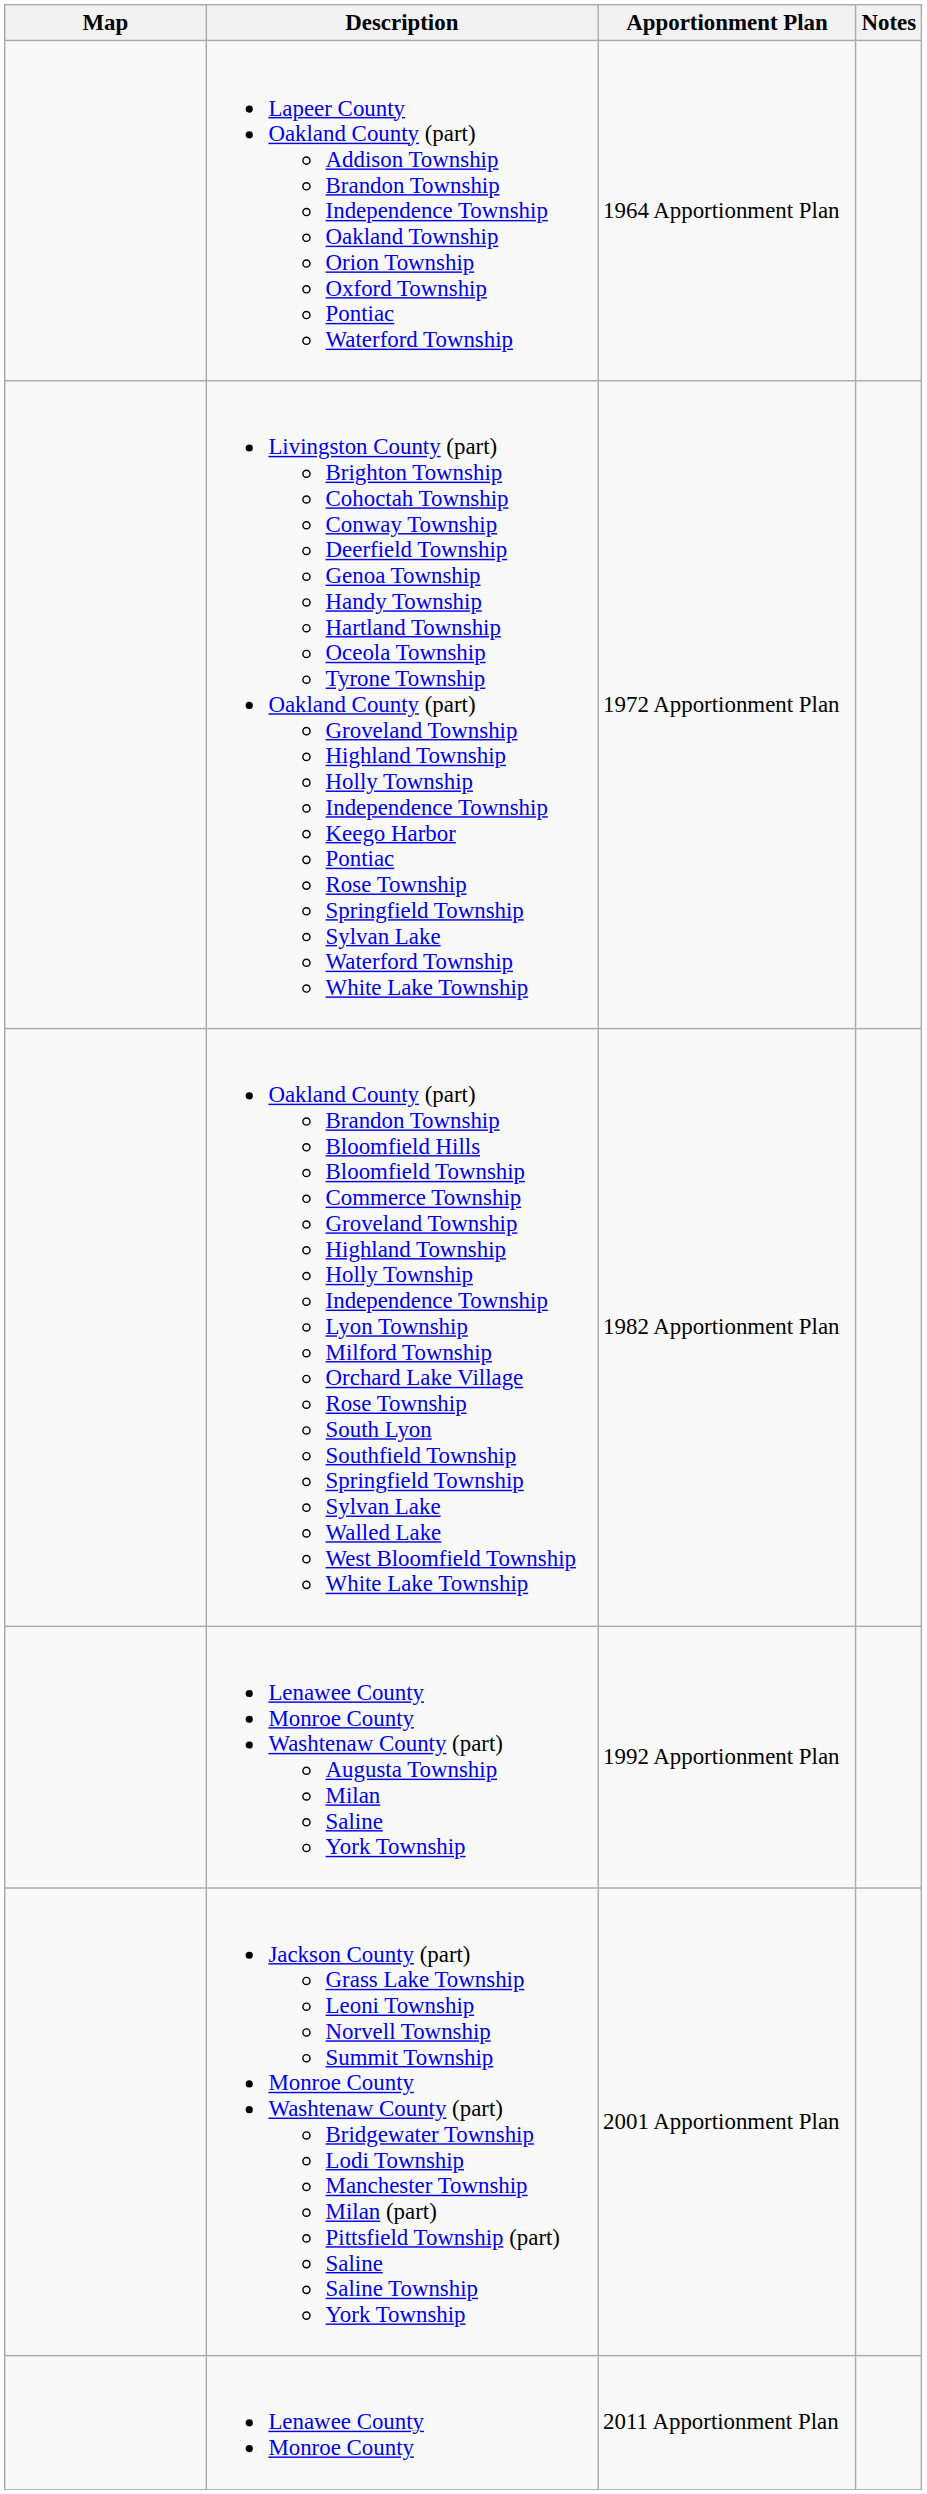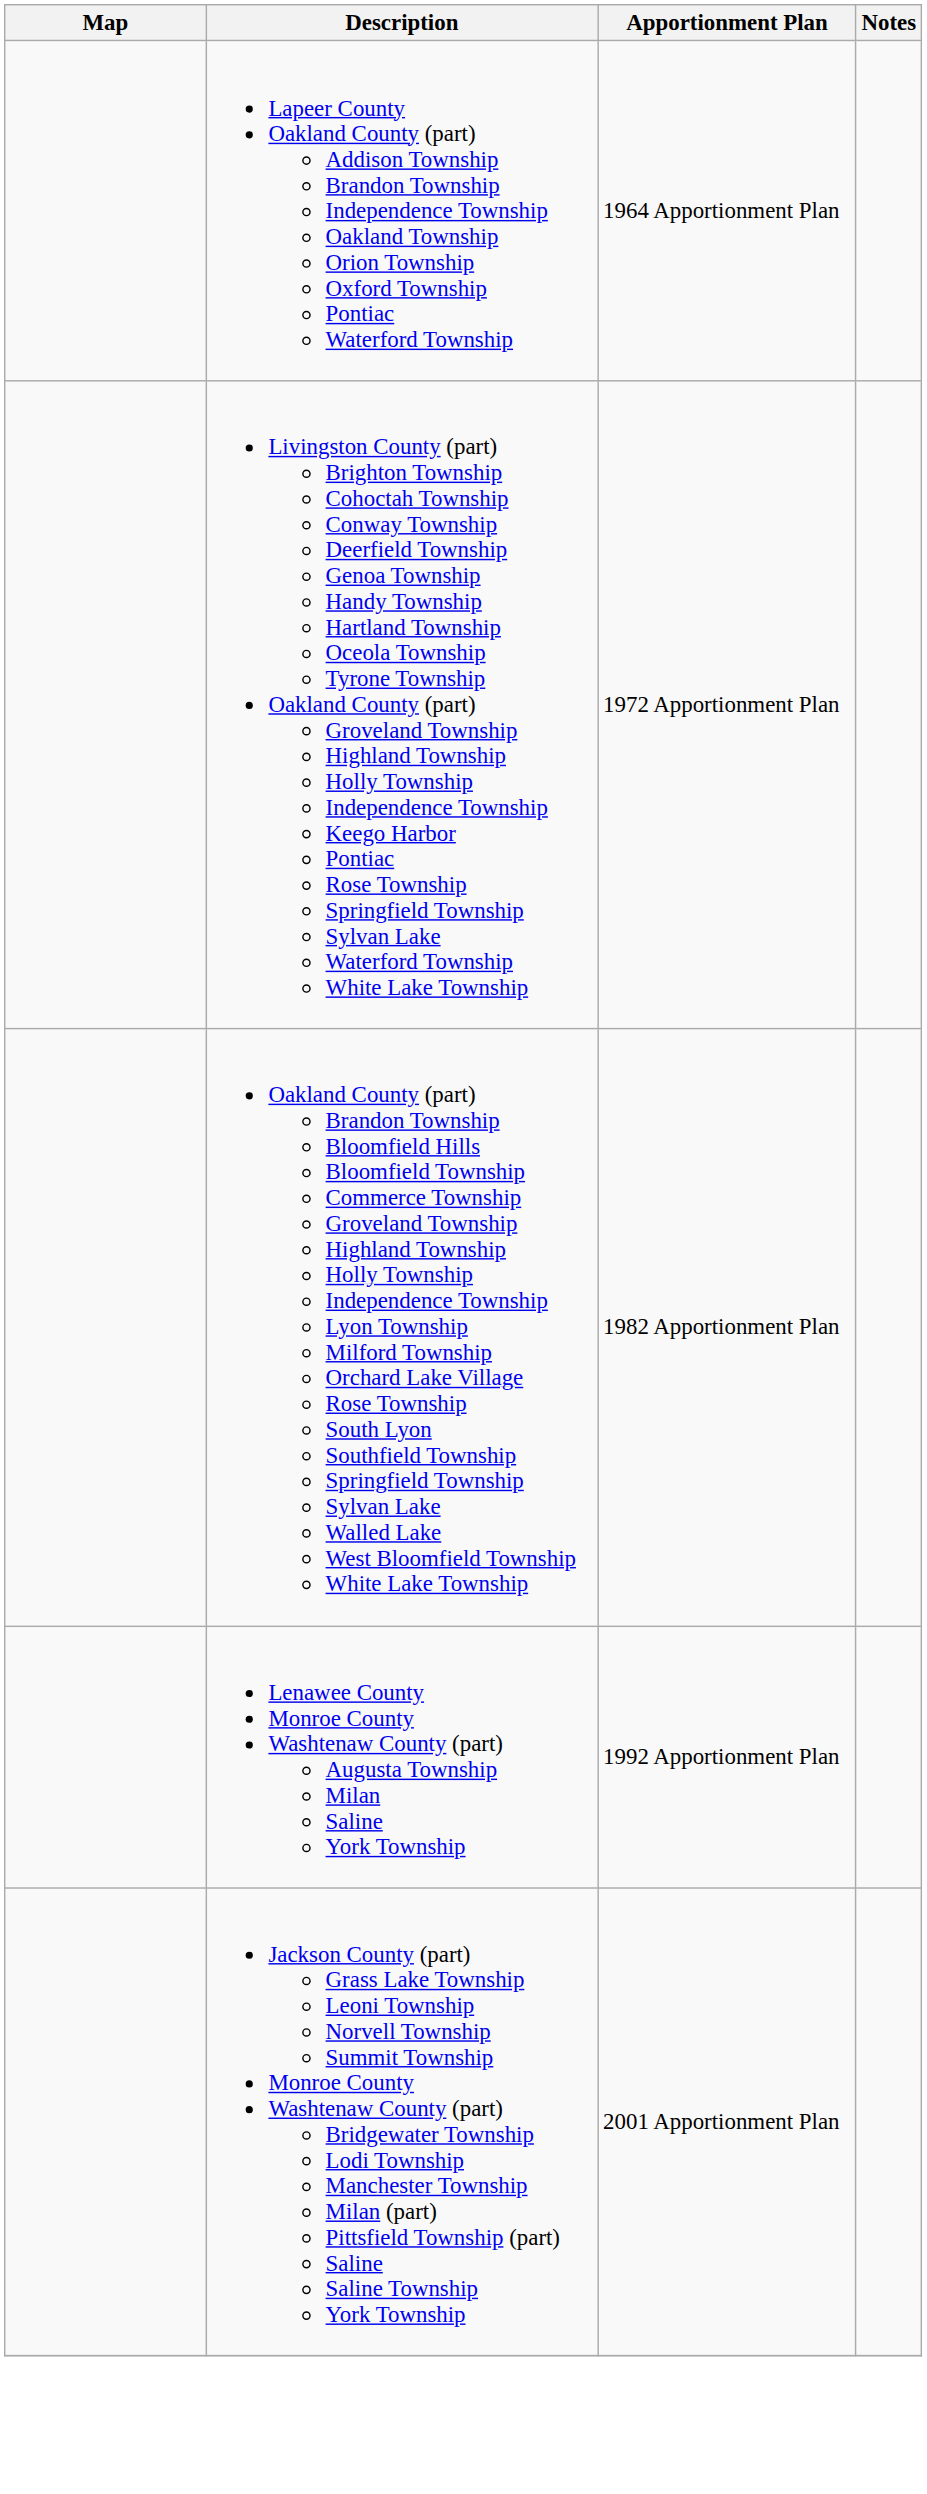- row: Lenawee County Monroe County | 2011 Apportionment Plan
